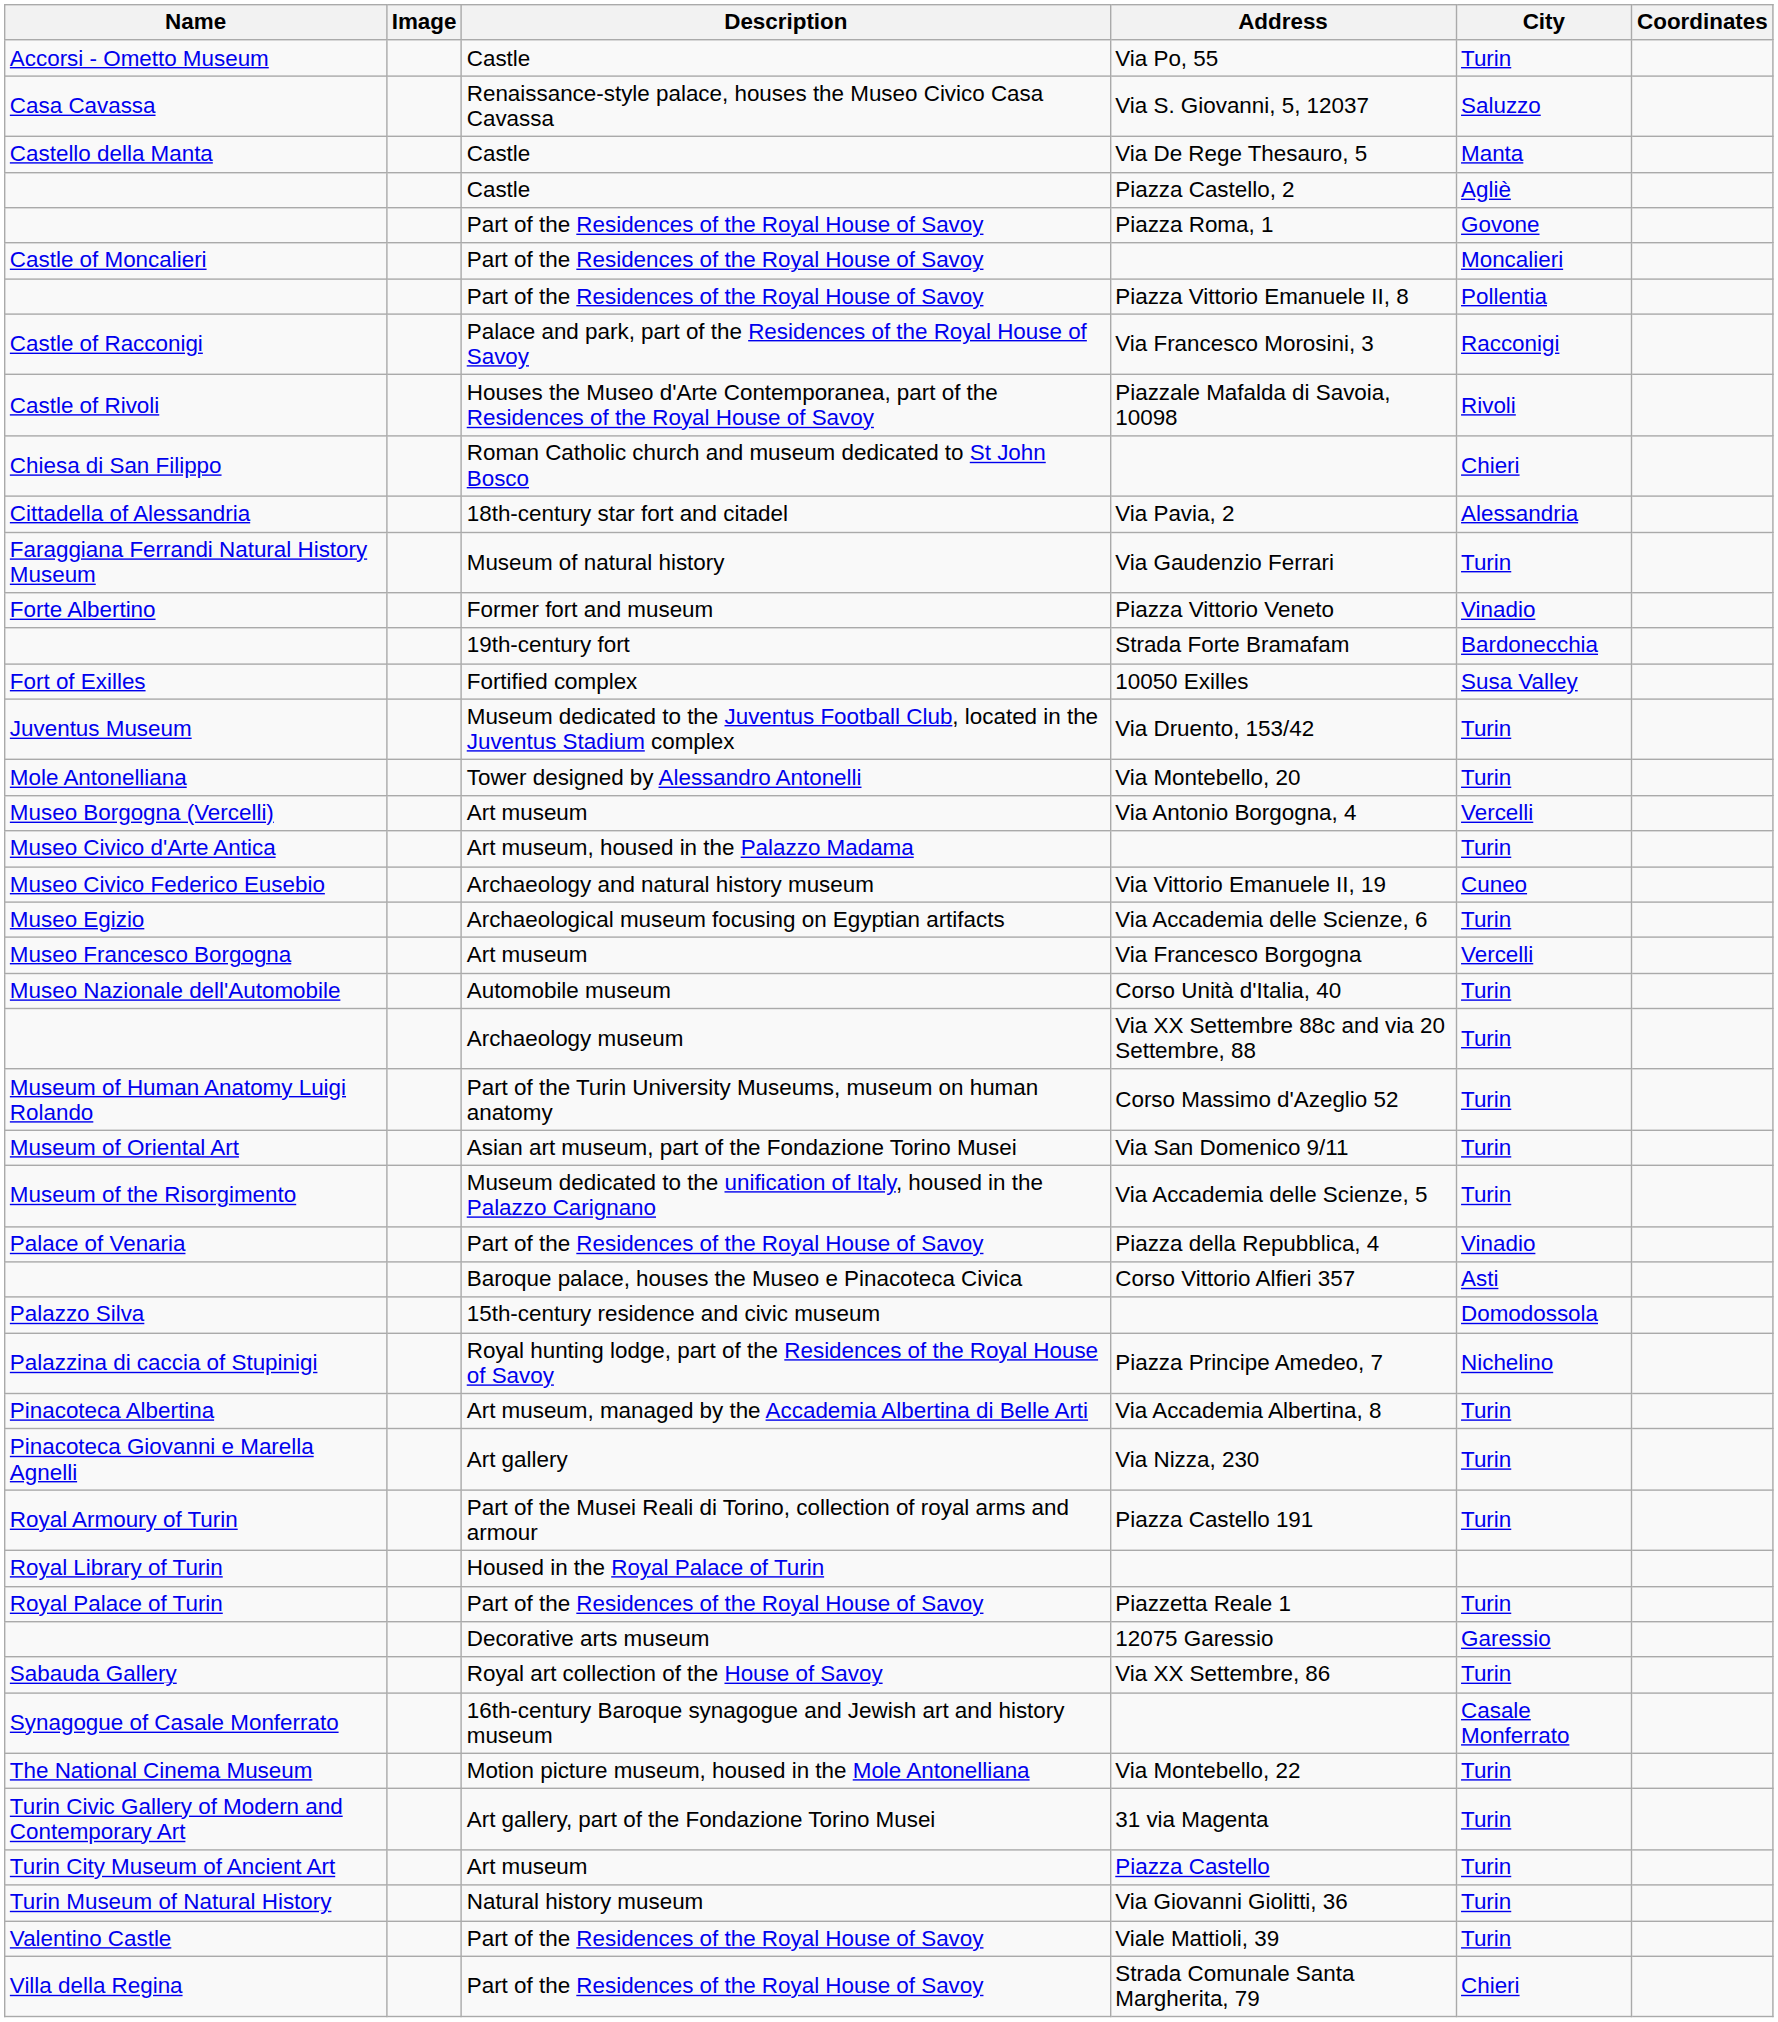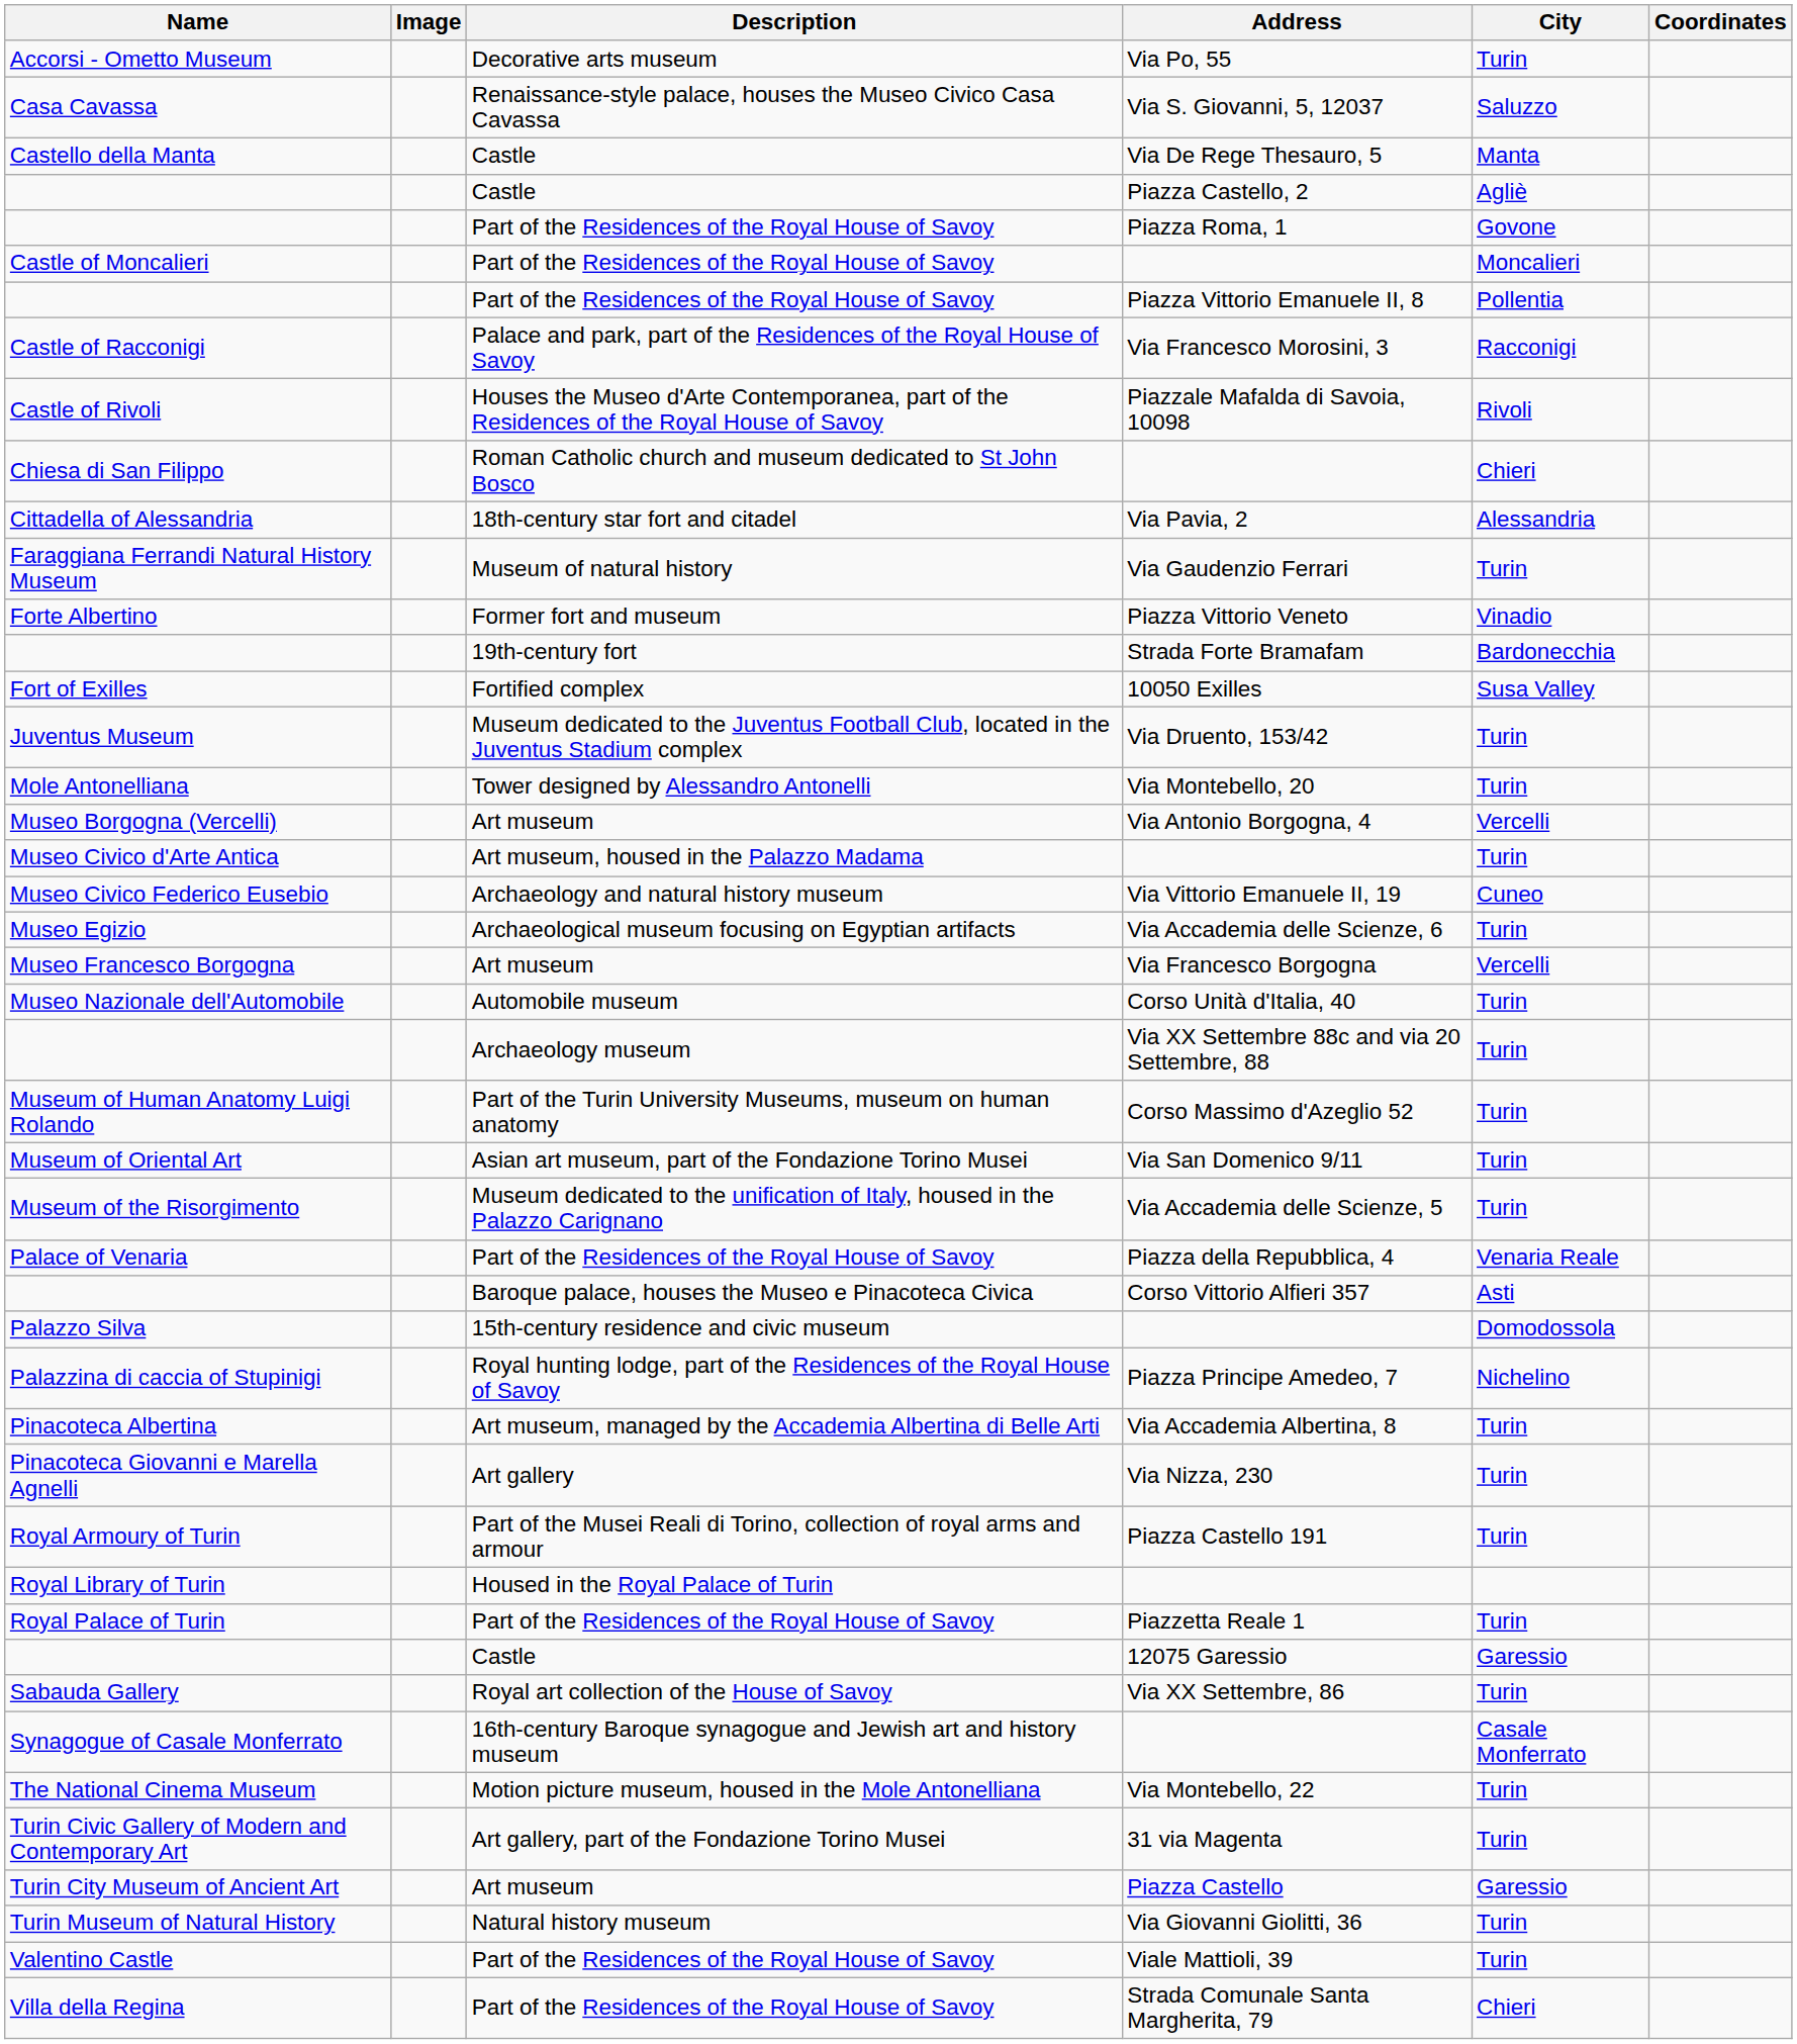Via Po, 55 | Description: Castle -> Decorative arts museum
Piazza della Repubblica, 4 | City: Vinadio -> Venaria Reale
12075 Garessio | Description: Decorative arts museum -> Castle
Piazza Castello | City: Turin -> Garessio
